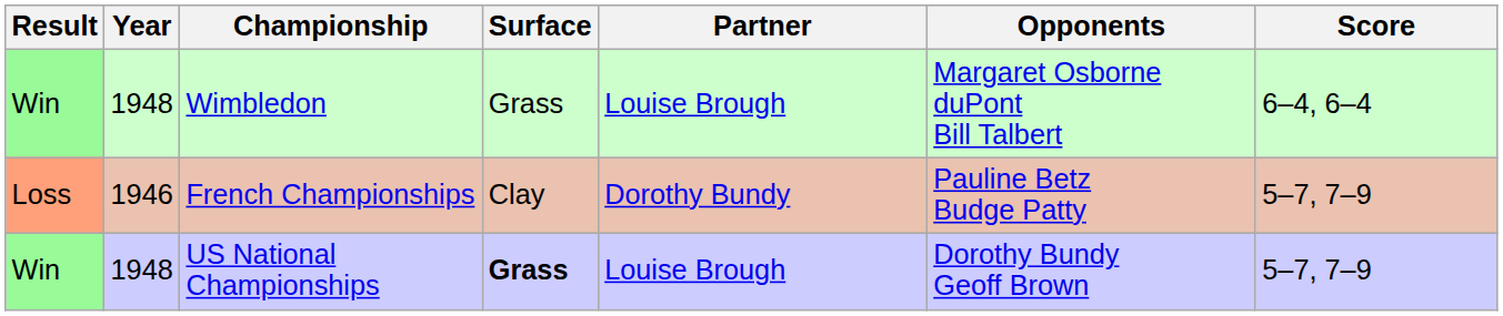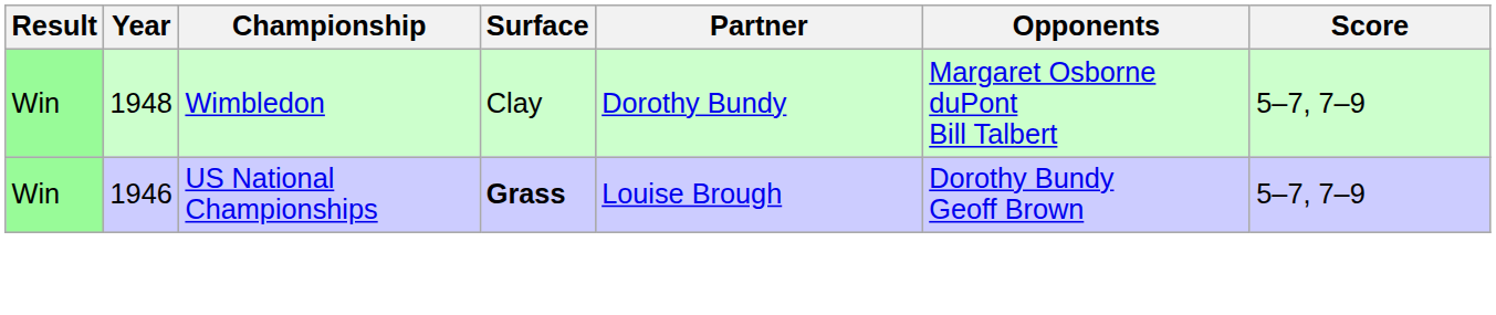Wimbledon | Surface: Grass -> Clay
Wimbledon | Partner: Louise Brough -> Dorothy Bundy
Wimbledon | Score: 6–4, 6–4 -> 5–7, 7–9
- row: Loss | 1946 | French Championships | Clay | Dorothy Bundy | Pauline Betz Budge Patty | 5–7, 7–9
US National Championships | Year: 1948 -> 1946
